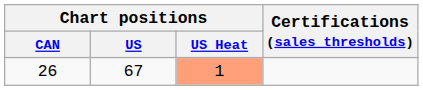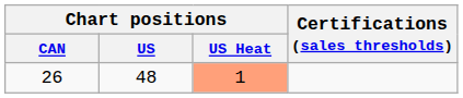26 | Chart positions / US: 67 -> 48
